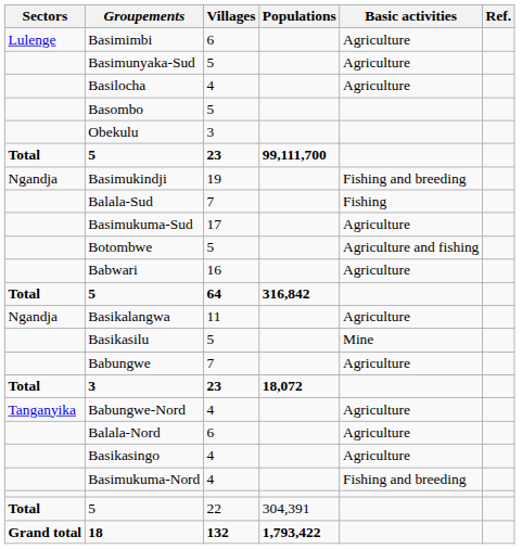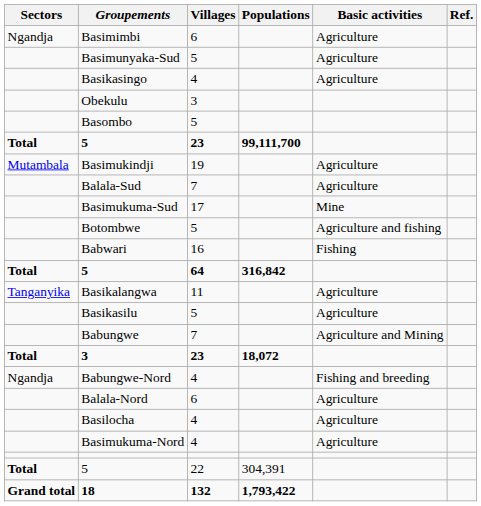Basimimbi | Sectors: Lulenge -> Ngandja
rows swapped: Basikasingo <-> Basilocha
rows swapped: Basombo <-> Obekulu
Basimukindji | Sectors: Ngandja -> Mutambala
Basimukindji | Basic activities: Fishing and breeding -> Agriculture
Balala-Sud | Basic activities: Fishing -> Agriculture
Basimukuma-Sud | Basic activities: Agriculture -> Mine
Babwari | Basic activities: Agriculture -> Fishing
Basikalangwa | Sectors: Ngandja -> Tanganyika
Basikasilu | Basic activities: Mine -> Agriculture
Babungwe | Basic activities: Agriculture -> Agriculture and Mining
Babungwe-Nord | Sectors: Tanganyika -> Ngandja
Babungwe-Nord | Basic activities: Agriculture -> Fishing and breeding
Basimukuma-Nord | Basic activities: Fishing and breeding -> Agriculture
